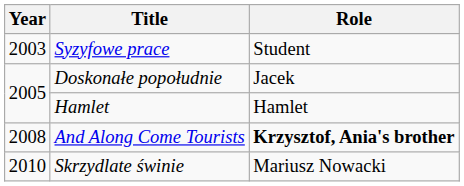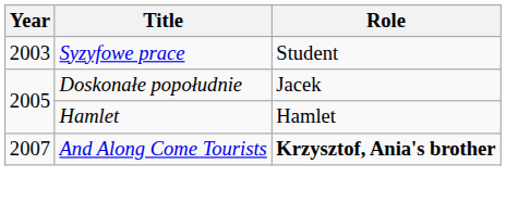And Along Come Tourists | Year: 2008 -> 2007
- row: 2010 | Skrzydlate świnie | Mariusz Nowacki
